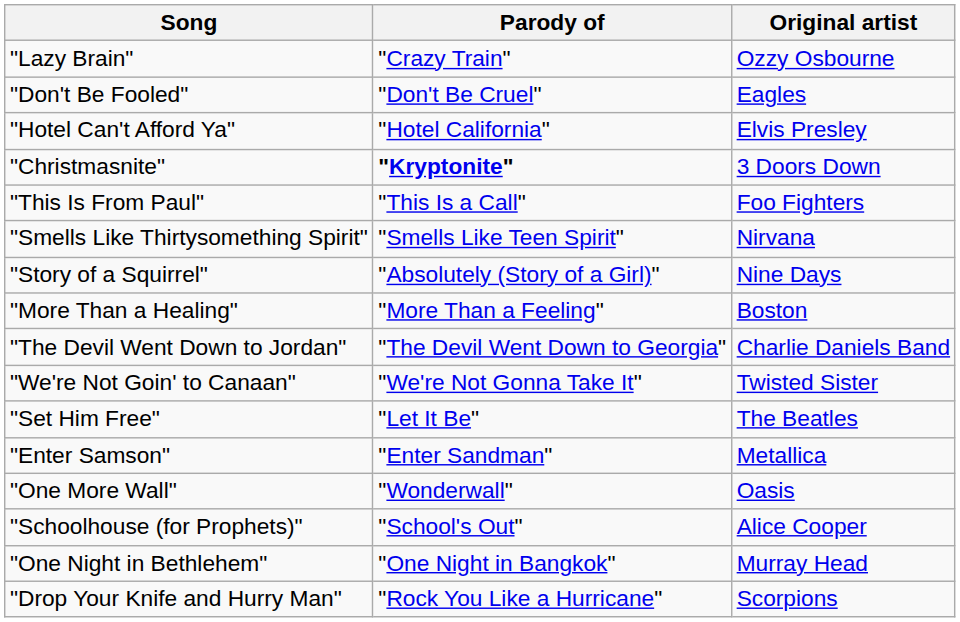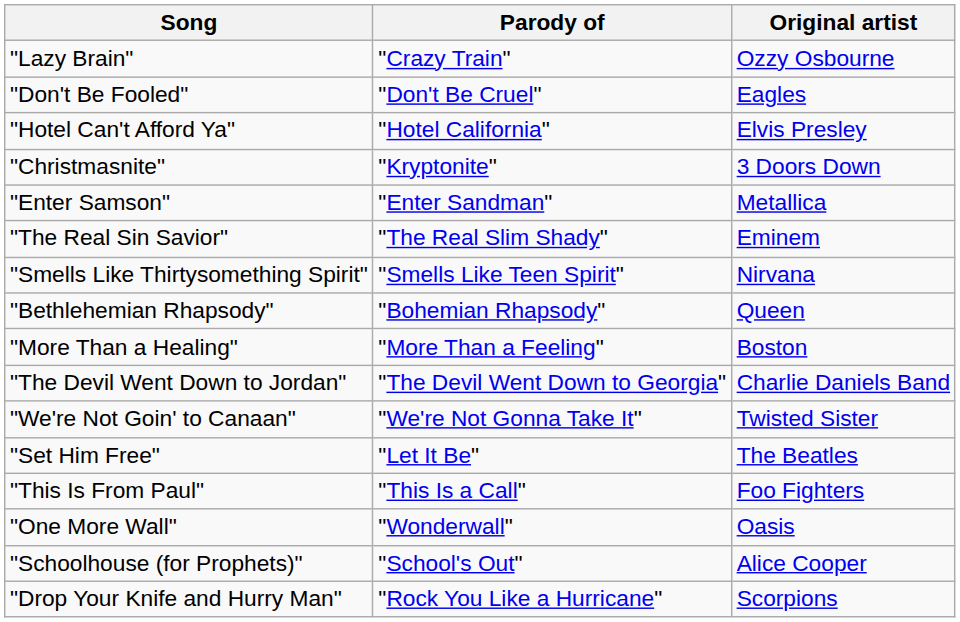"Christmasnite" | Parody of: bold -> normal
rows swapped: "Enter Samson" <-> "This Is From Paul"
+ row: "The Real Sin Savior" | "The Real Slim Shady" | Eminem
+ row: "Bethlehemian Rhapsody" | "Bohemian Rhapsody" | Queen
- row: "Story of a Squirrel" | "Absolutely (Story of a Girl)" | Nine Days
- row: "One Night in Bethlehem" | "One Night in Bangkok" | Murray Head
